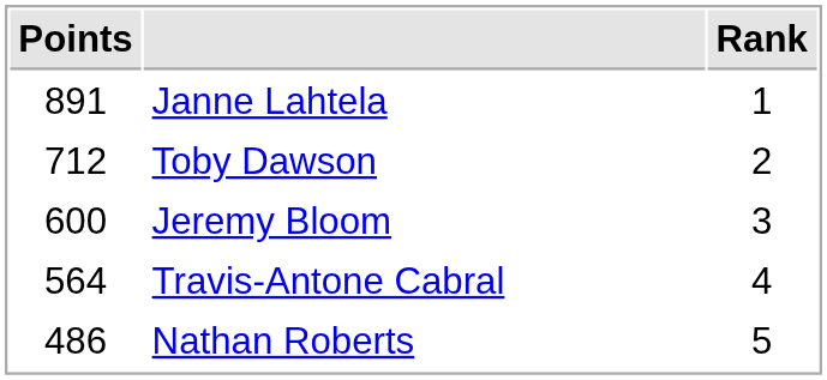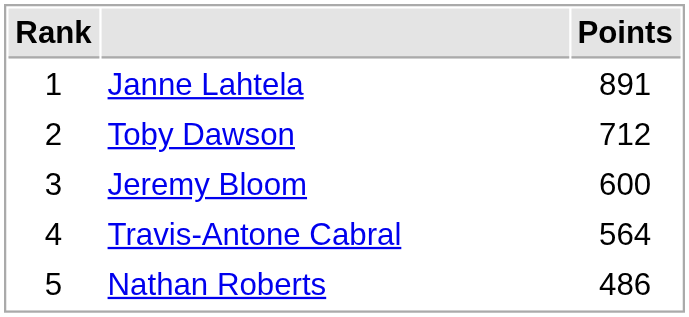columns swapped: Rank <-> Points
